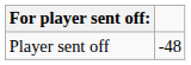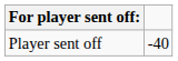Player sent off | column 2: -48 -> -40
